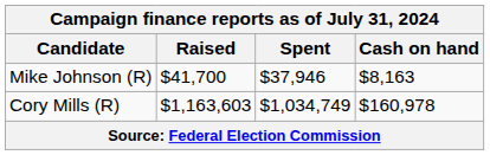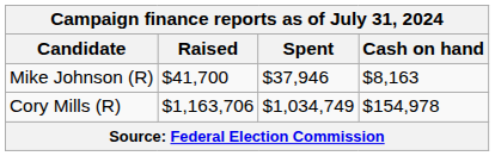Cory Mills (R) | Raised: $1,163,603 -> $1,163,706
Cory Mills (R) | Cash on hand: $160,978 -> $154,978
